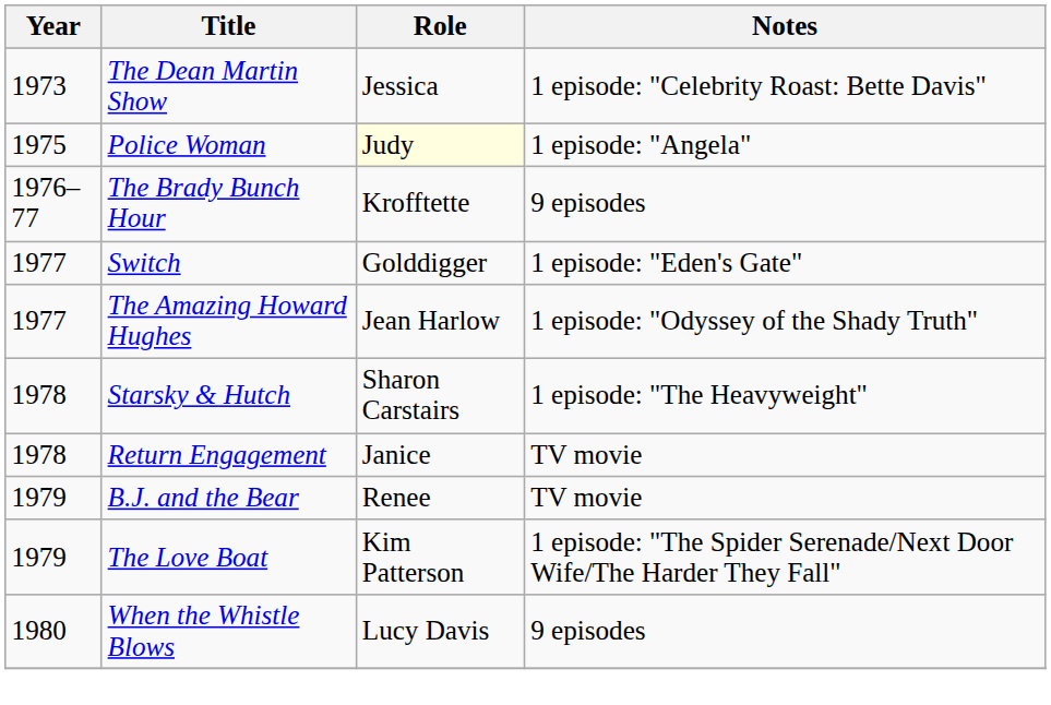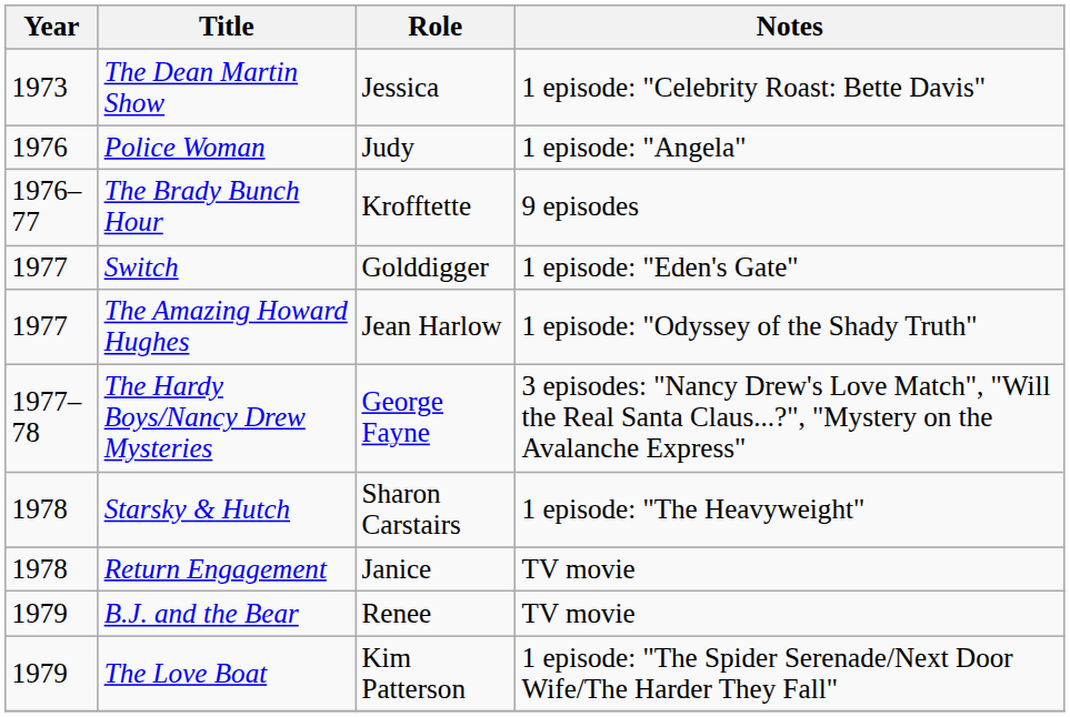Police Woman | Year: 1975 -> 1976
Police Woman | Role: lightyellow background -> no background
+ row: 1977–78 | The Hardy Boys/Nancy Drew Mysteries | George Fayne | 3 episodes: "Nancy Drew's Love Match", "Will the Real Santa Claus...?", "Mystery on the Avalanche Express"
- row: 1980 | When the Whistle Blows | Lucy Davis | 9 episodes
